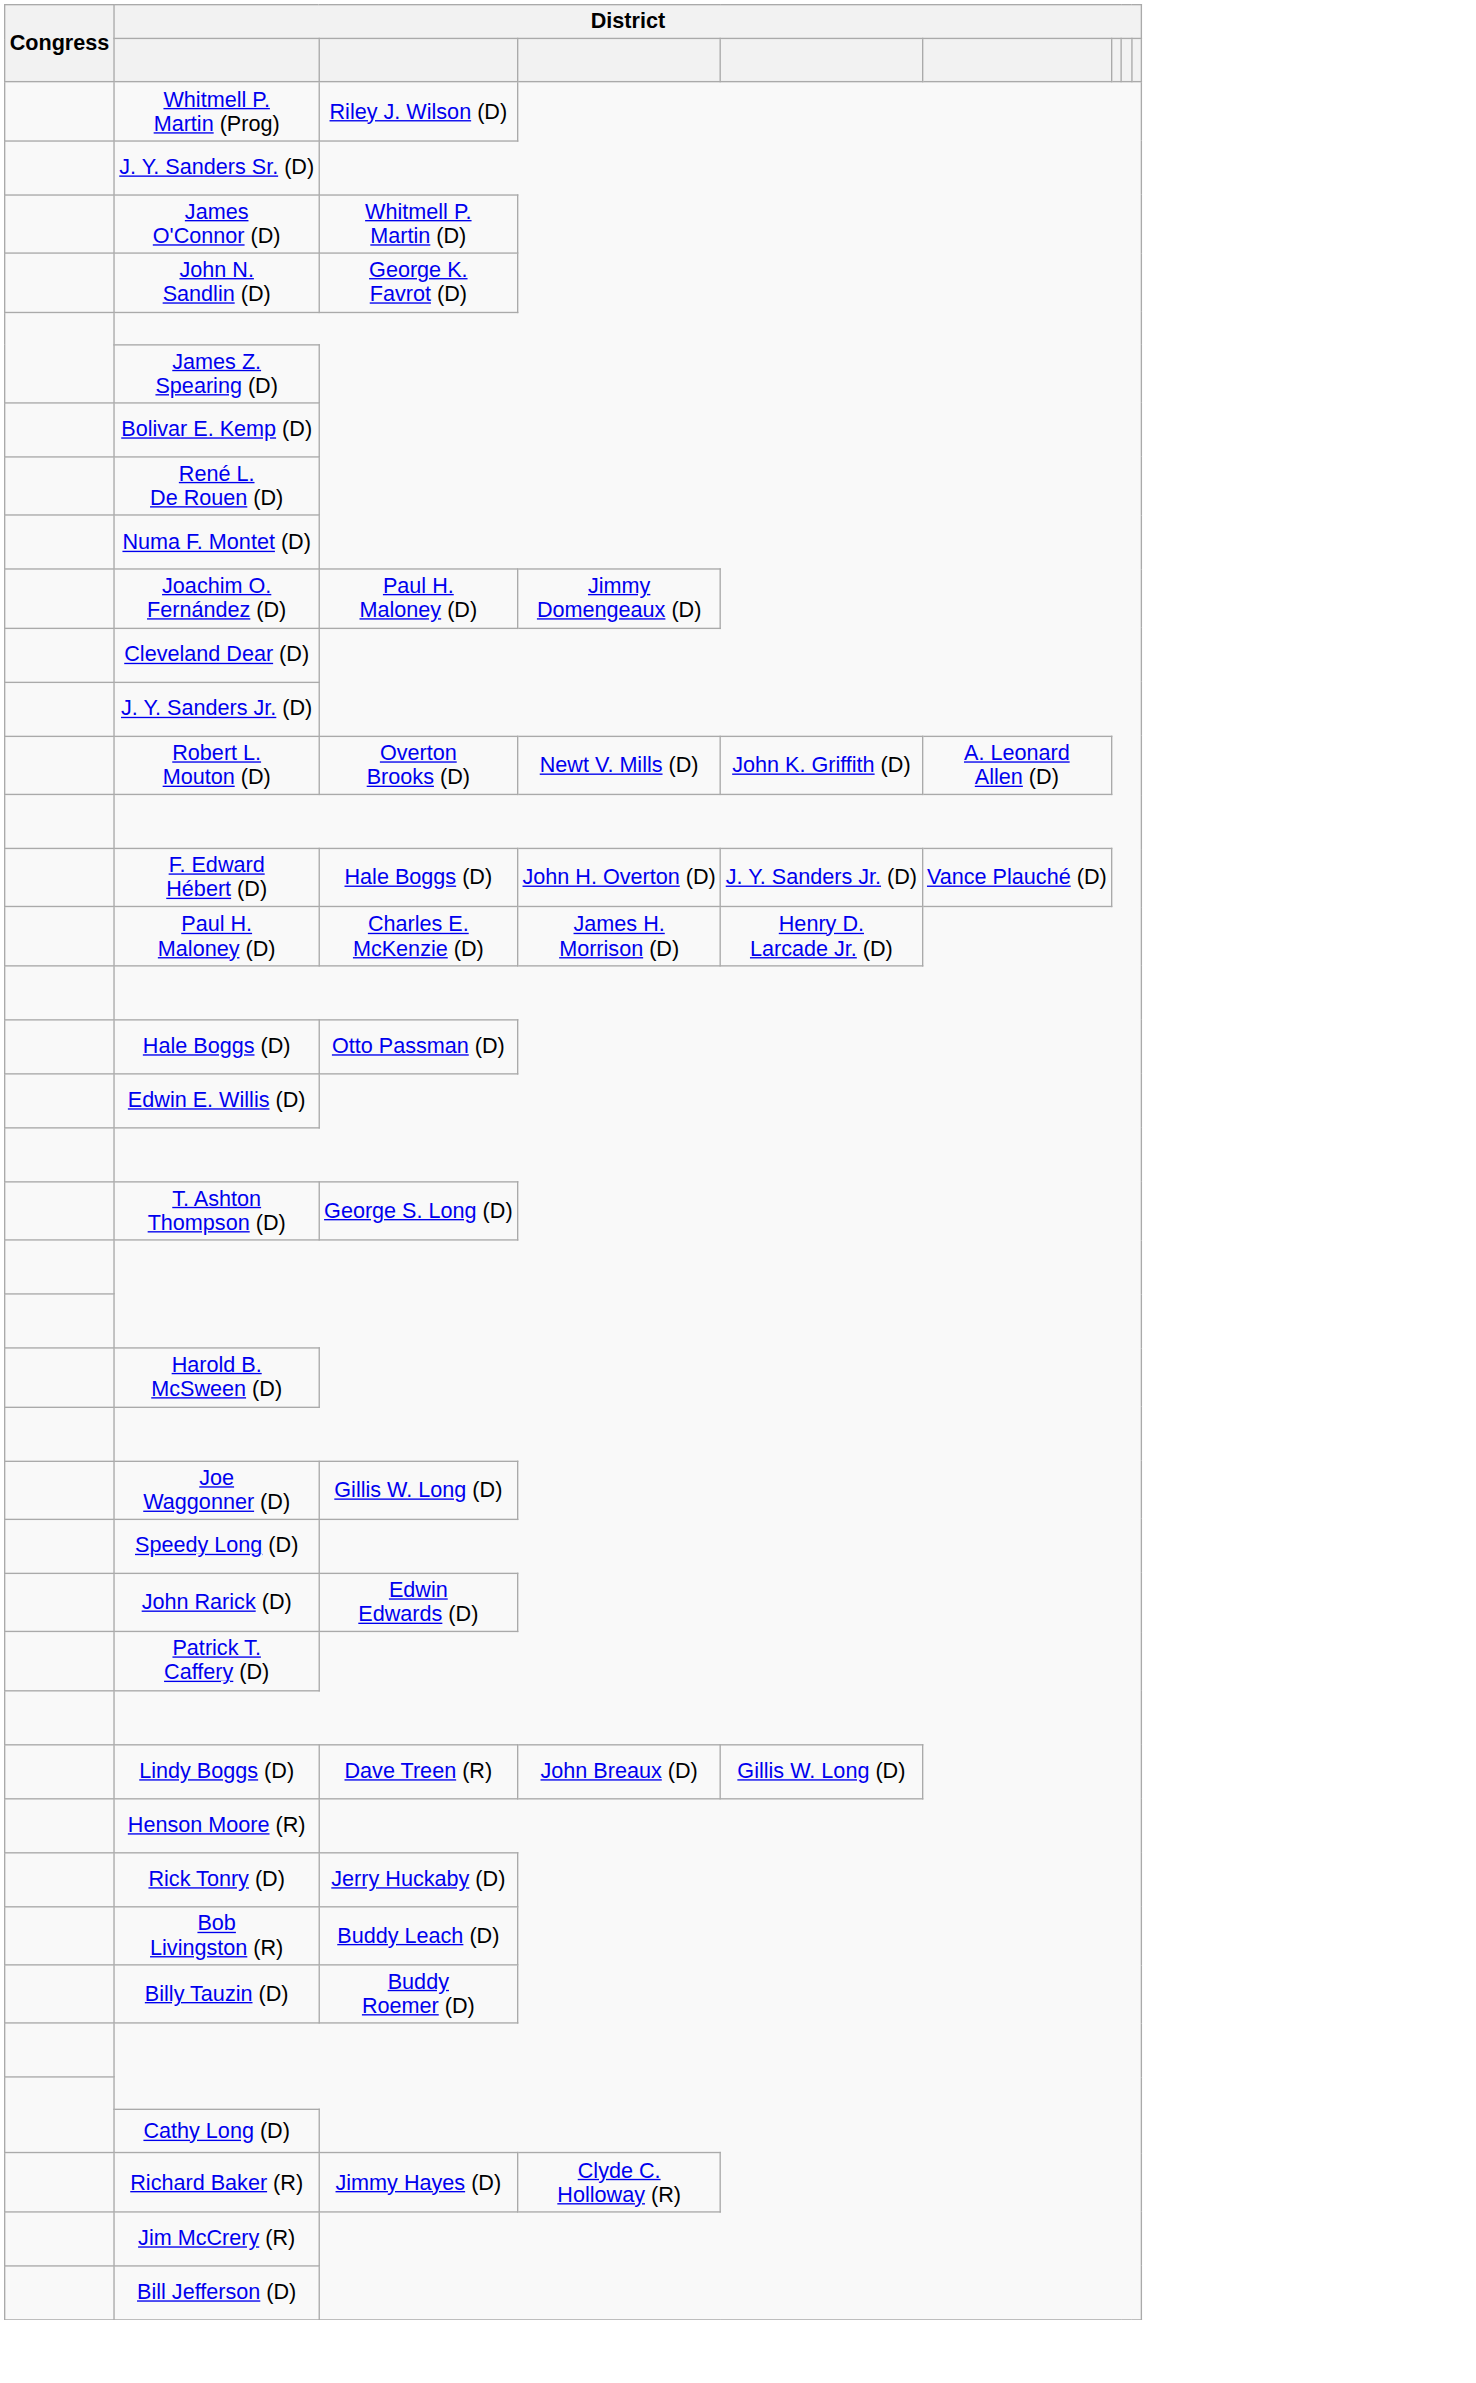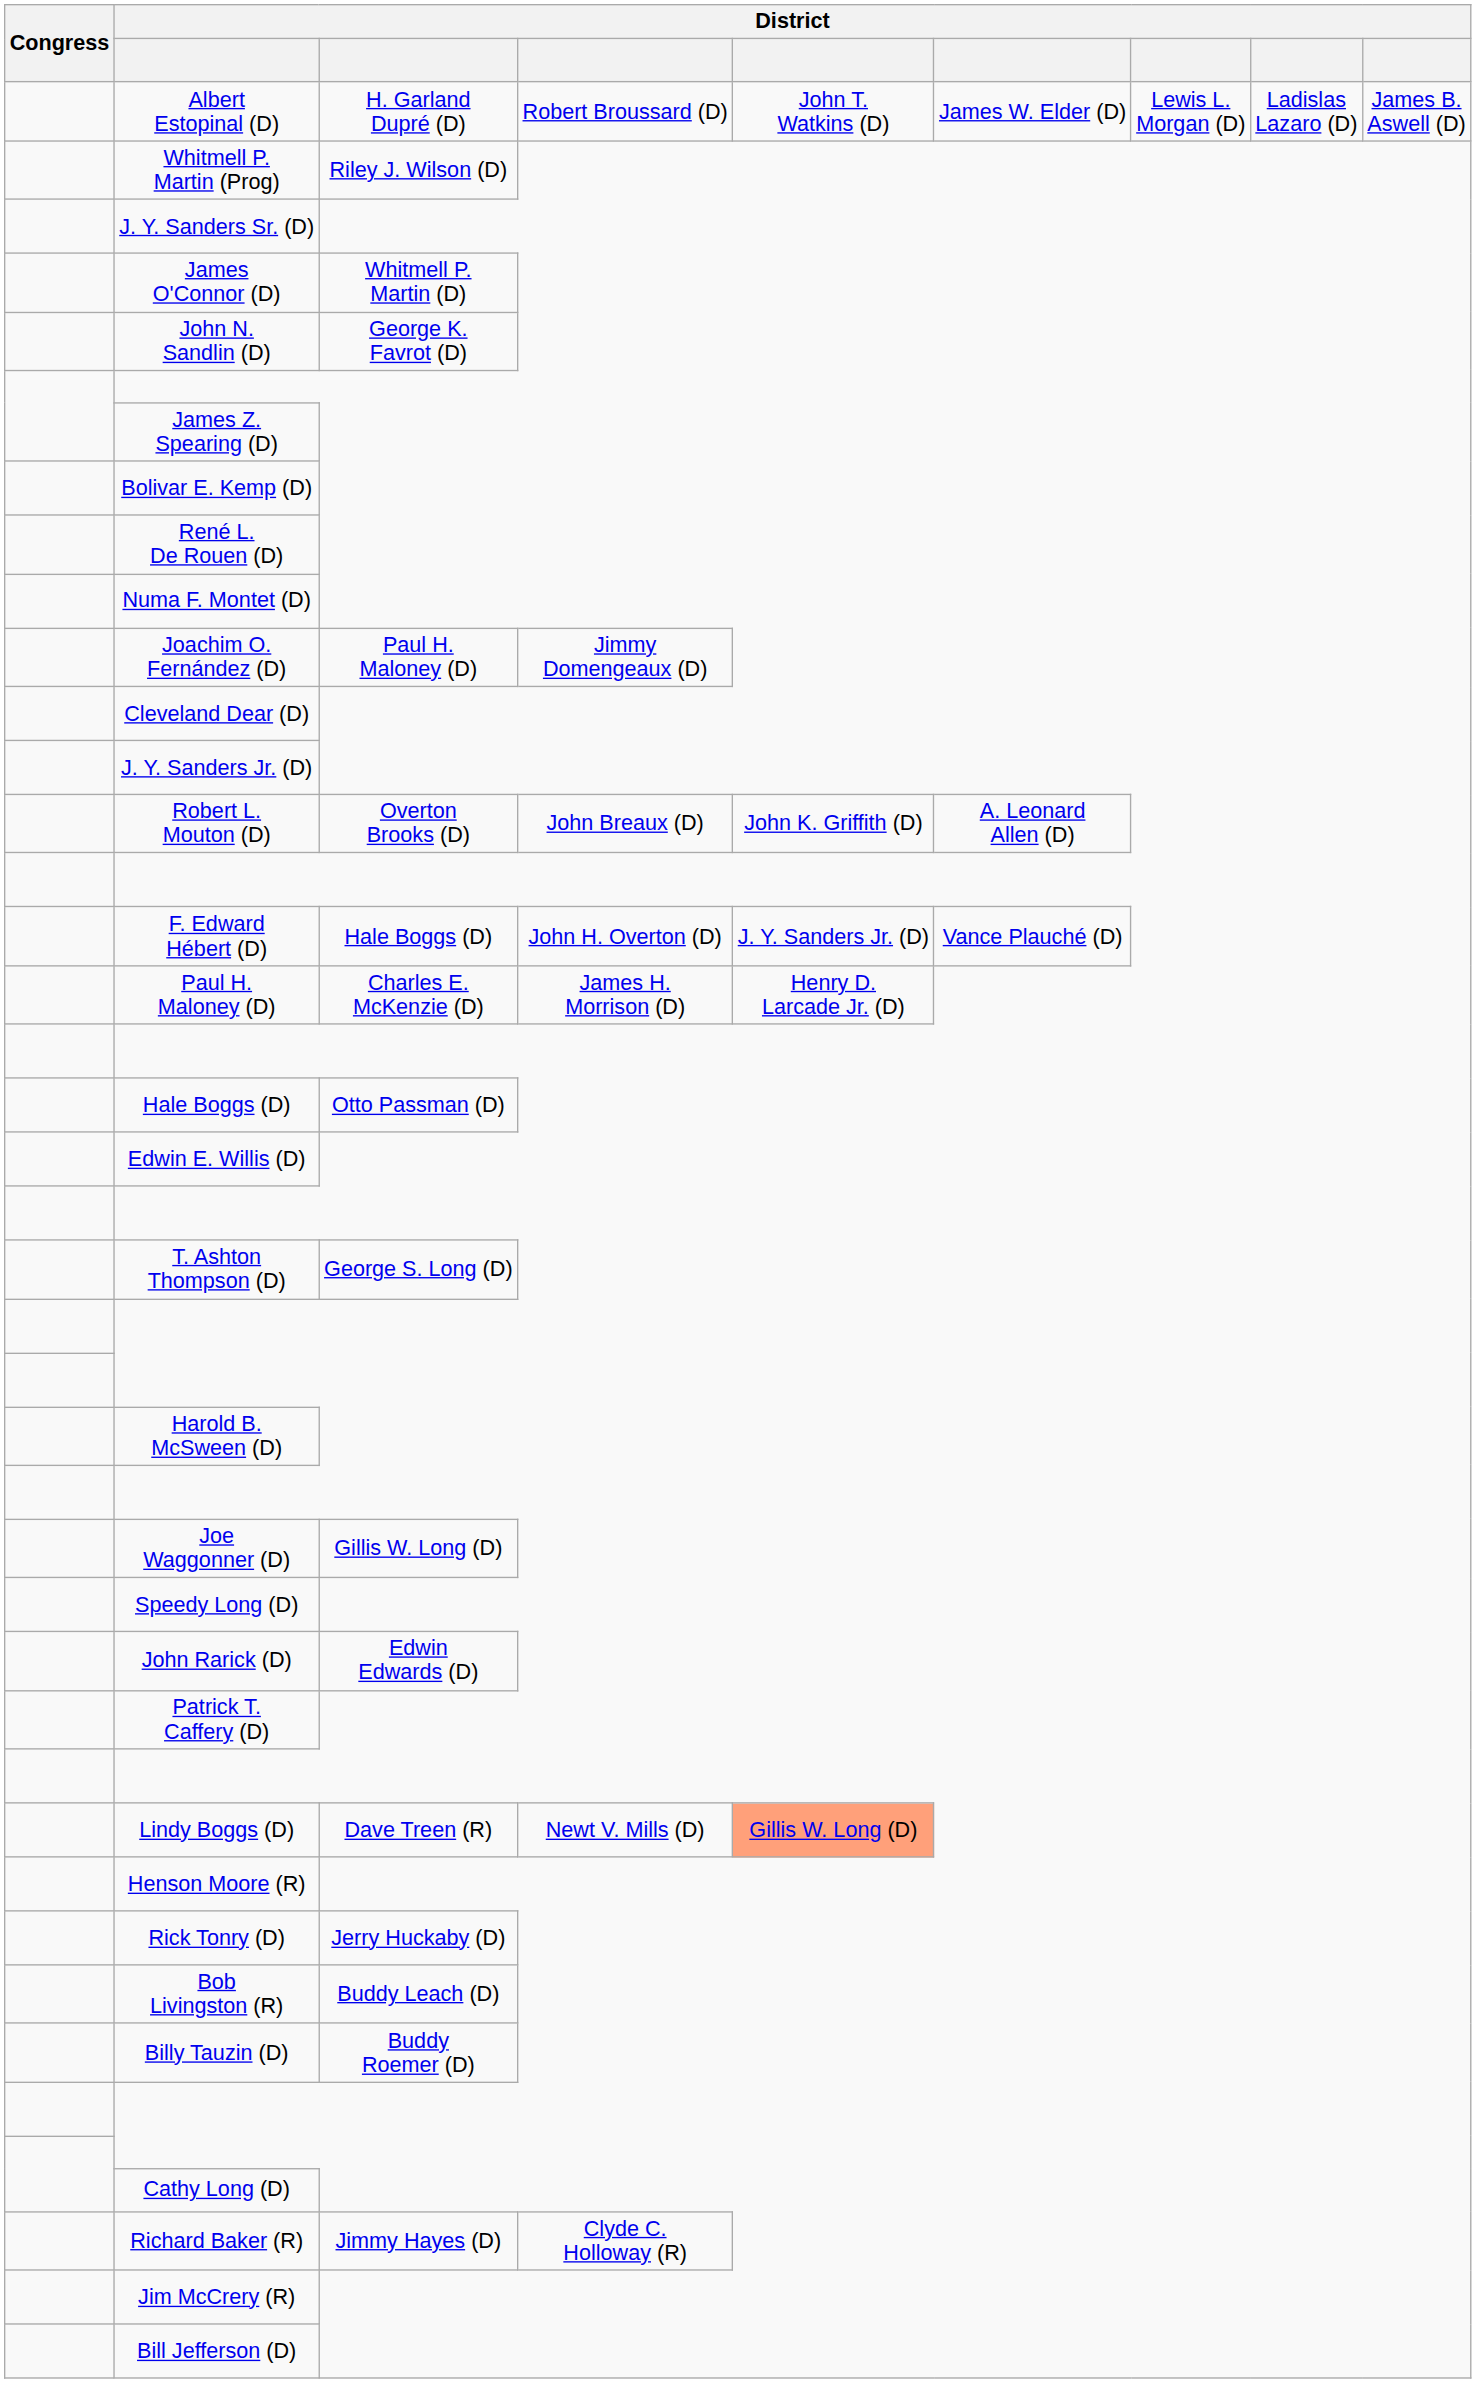+ row: Albert Estopinal (D) | H. Garland Dupré (D) | Robert Broussard (D) | John T. Watkins (D) | James W. Elder (D) | Lewis L. Morgan (D) | Ladislas Lazaro (D) | James B. Aswell (D)
Robert L. Mouton (D) | column 4: Newt V. Mills (D) -> John Breaux (D)
Lindy Boggs (D) | column 4: John Breaux (D) -> Newt V. Mills (D)
Lindy Boggs (D) | column 5: no background -> lightsalmon background
